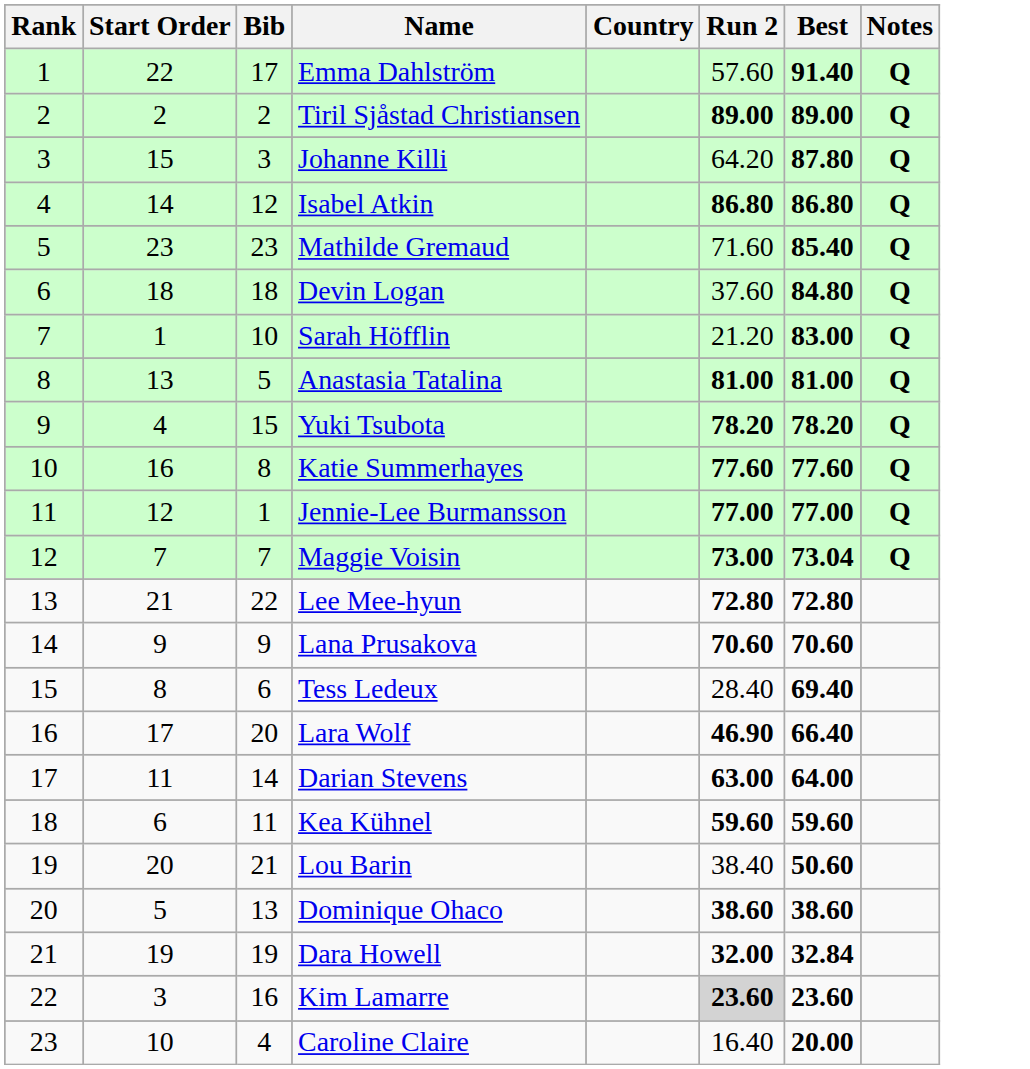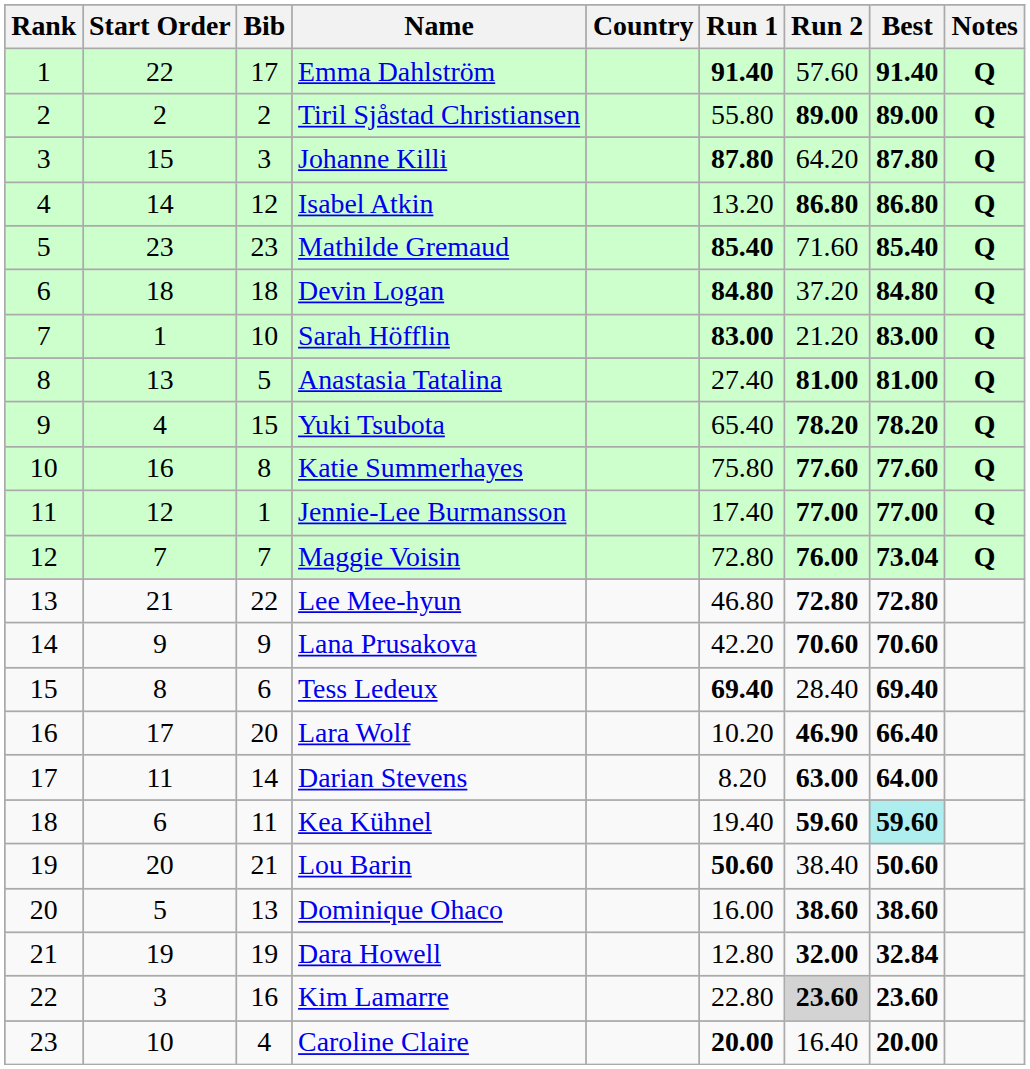+ column: Run 1 | 91.40 | 55.80 | 87.80 | 13.20 | 85.40 | 84.80 | 83.00 | 27.40 | 65.40 | 75.80 | 17.40 | 72.80 | 46.80 | 42.20 | 69.40 | 10.20 | 8.20 | 19.40 | 50.60 | 16.00 | 12.80 | 22.80 | 20.00
Devin Logan | Run 2: 37.60 -> 37.20
Maggie Voisin | Run 2: 73.00 -> 76.00
Kea Kühnel | Best: no background -> paleturquoise background
